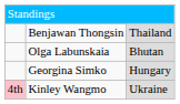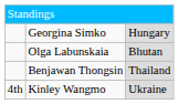rows swapped: Georgina Simko <-> Benjawan Thongsin
Kinley Wangmo | column 1: pink background -> no background
